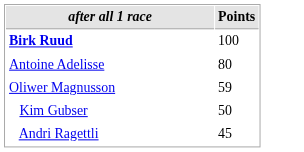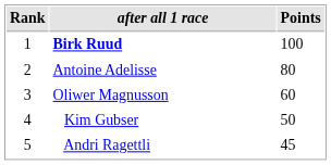+ column: Rank | 1 | 2 | 3 | 4 | 5
Oliwer Magnusson | Points: 59 -> 60
